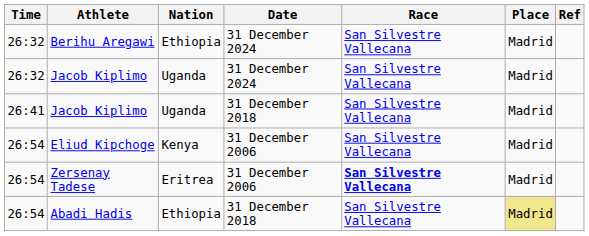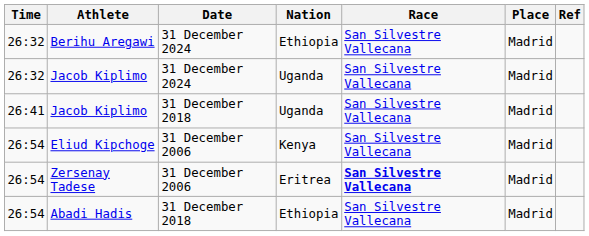columns swapped: Nation <-> Date
Abadi Hadis | Place: khaki background -> no background
